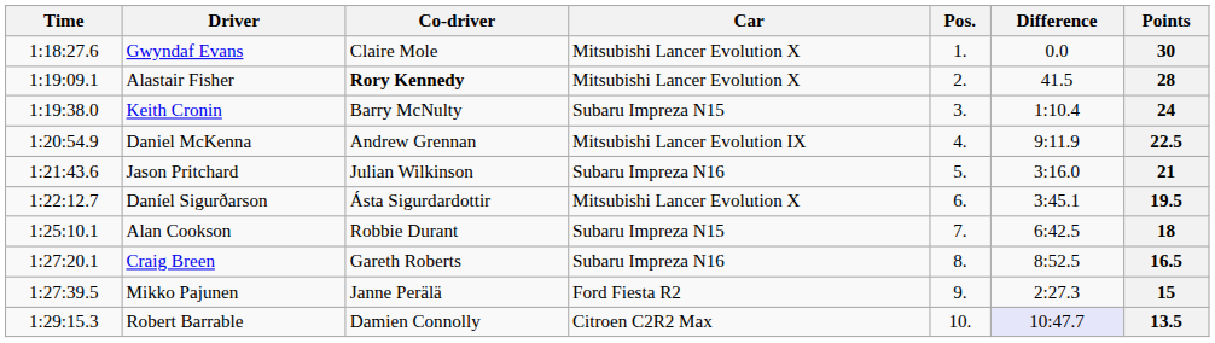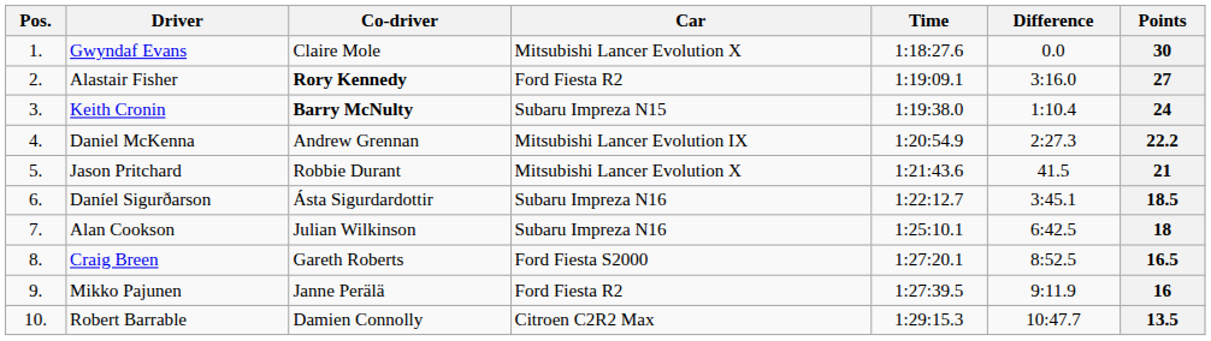columns swapped: Pos. <-> Time
Alastair Fisher | Car: Mitsubishi Lancer Evolution X -> Ford Fiesta R2
Alastair Fisher | Difference: 41.5 -> 3:16.0
Alastair Fisher | Points: 28 -> 27
Keith Cronin | Co-driver: normal -> bold
Daniel McKenna | Difference: 9:11.9 -> 2:27.3
Daniel McKenna | Points: 22.5 -> 22.2
Jason Pritchard | Co-driver: Julian Wilkinson -> Robbie Durant
Jason Pritchard | Car: Subaru Impreza N16 -> Mitsubishi Lancer Evolution X
Jason Pritchard | Difference: 3:16.0 -> 41.5
Daníel Sigurðarson | Car: Mitsubishi Lancer Evolution X -> Subaru Impreza N16
Daníel Sigurðarson | Points: 19.5 -> 18.5
Alan Cookson | Co-driver: Robbie Durant -> Julian Wilkinson
Alan Cookson | Car: Subaru Impreza N15 -> Subaru Impreza N16
Craig Breen | Car: Subaru Impreza N16 -> Ford Fiesta S2000
Mikko Pajunen | Difference: 2:27.3 -> 9:11.9
Mikko Pajunen | Points: 15 -> 16
Robert Barrable | Difference: lavender background -> no background
